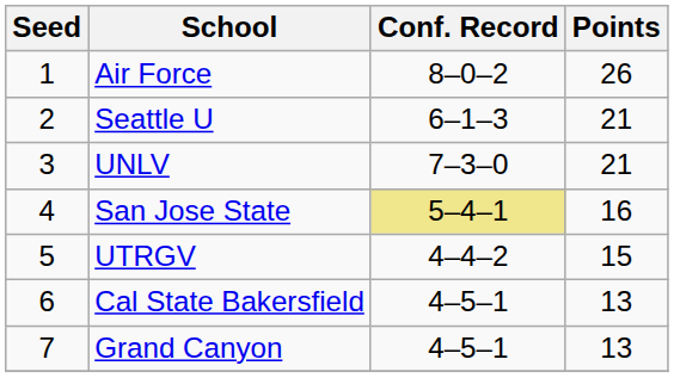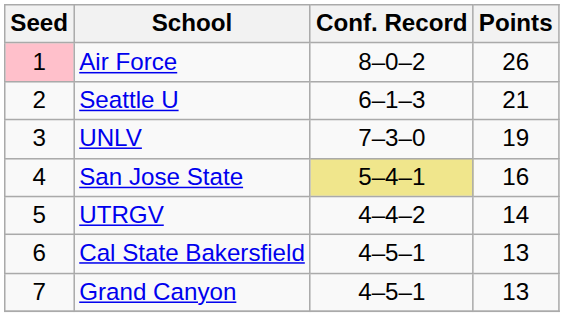Air Force | Seed: no background -> pink background
UNLV | Points: 21 -> 19
UTRGV | Points: 15 -> 14
